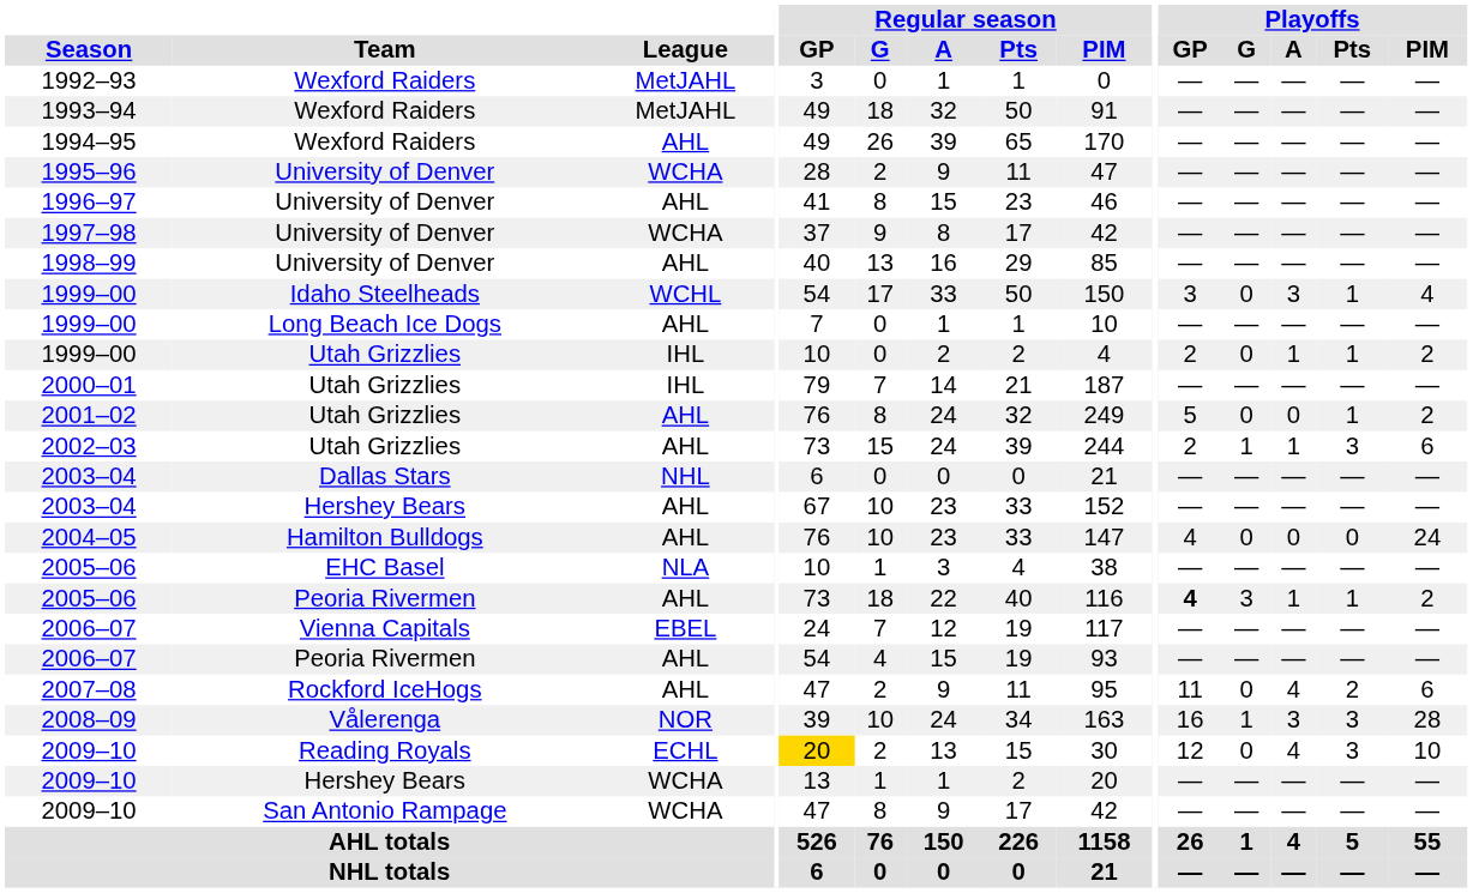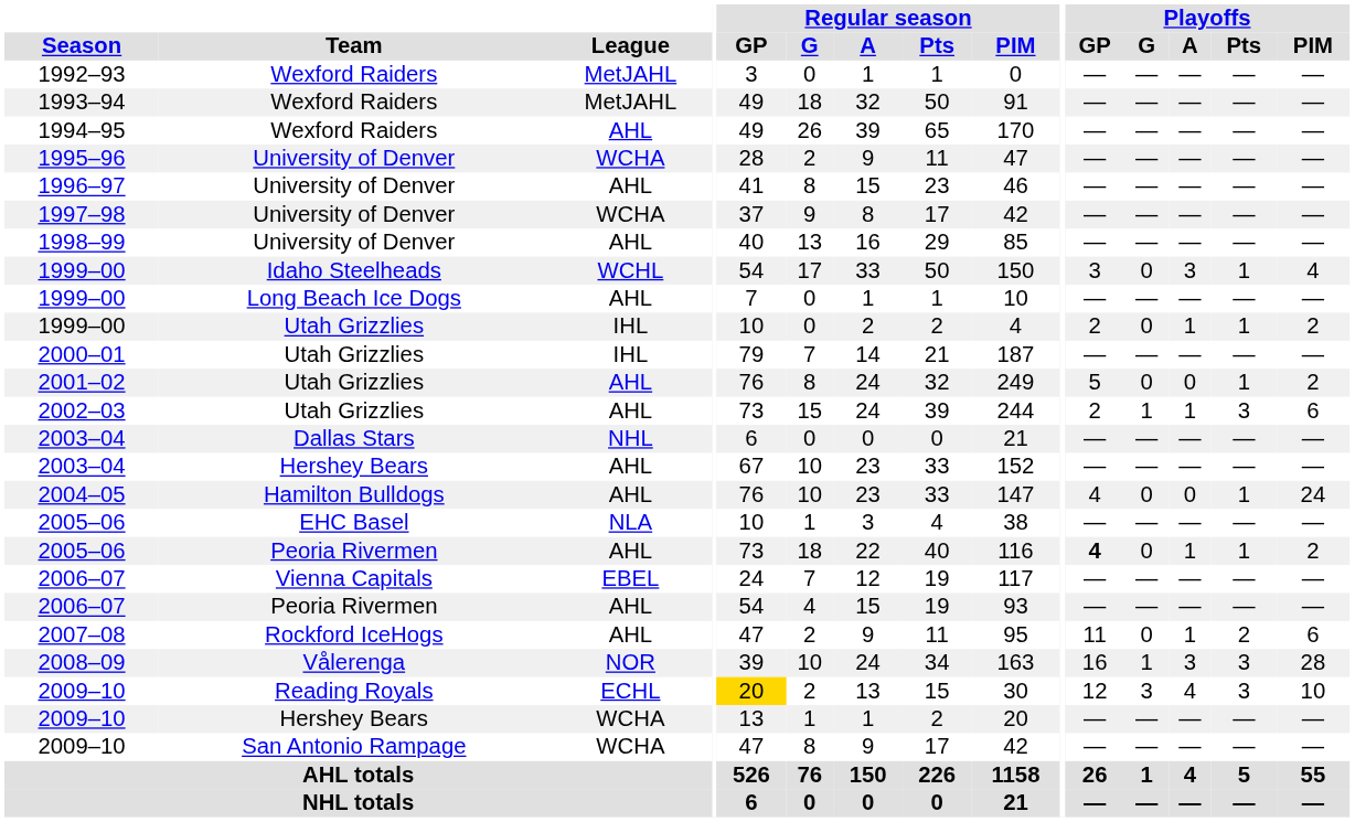2004–05 | Playoffs / Pts: 0 -> 1
2005–06 / Peoria Rivermen | Playoffs / G: 3 -> 0
2007–08 | Playoffs / A: 4 -> 1
2009–10 / Reading Royals | Playoffs / G: 0 -> 3
